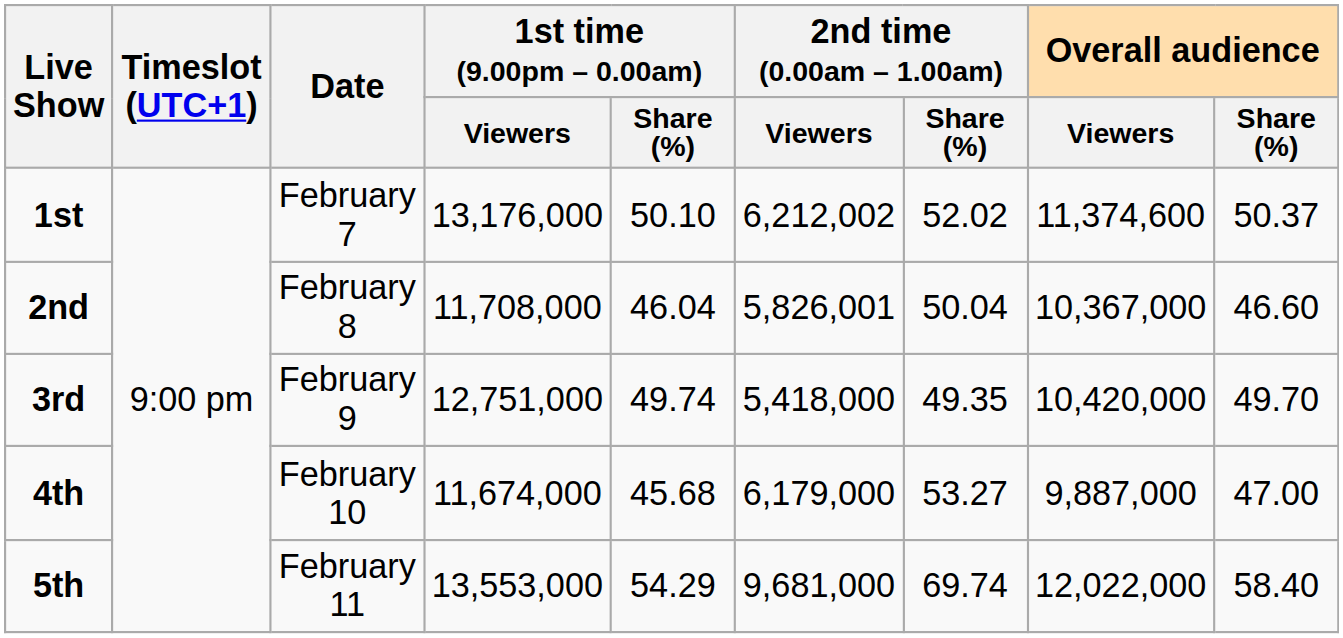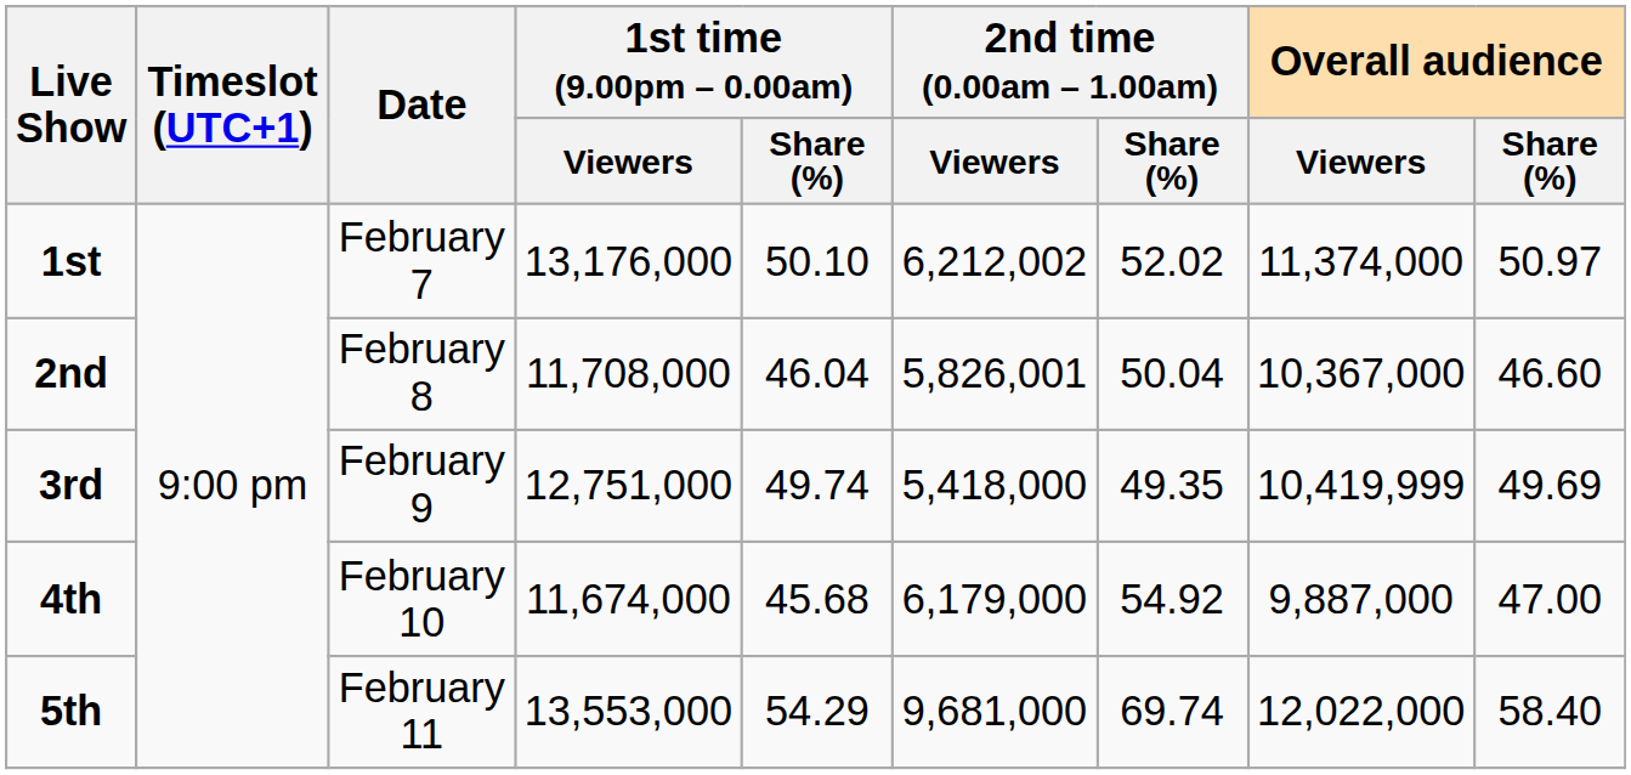1st | Overall audience / Viewers: 11,374,600 -> 11,374,000
1st | Overall audience / Share (%): 50.37 -> 50.97
3rd | Overall audience / Viewers: 10,420,000 -> 10,419,999
3rd | Overall audience / Share (%): 49.70 -> 49.69
4th | 2nd time (0.00am – 1.00am) / Share (%): 53.27 -> 54.92
